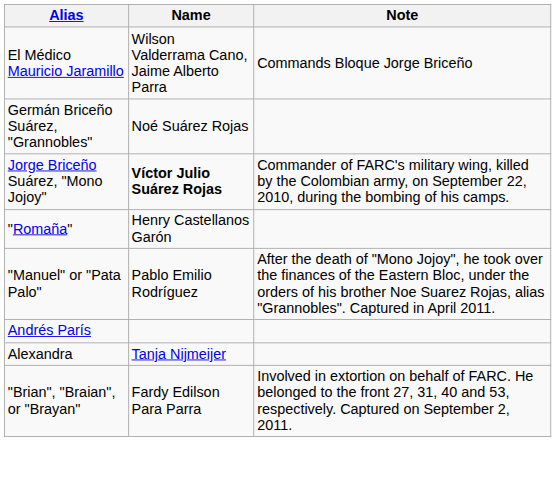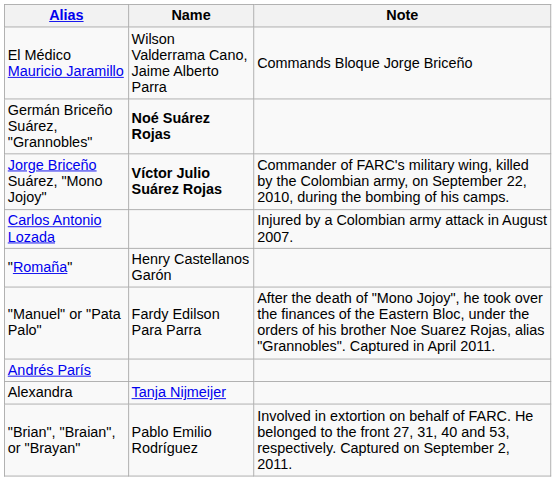Germán Briceño Suárez, "Grannobles" | Name: normal -> bold
+ row: Carlos Antonio Lozada | Injured by a Colombian army attack in August 2007.
"Manuel" or "Pata Palo" | Name: Pablo Emilio Rodríguez -> Fardy Edilson Para Parra
"Brian", "Braian", or "Brayan" | Name: Fardy Edilson Para Parra -> Pablo Emilio Rodríguez
